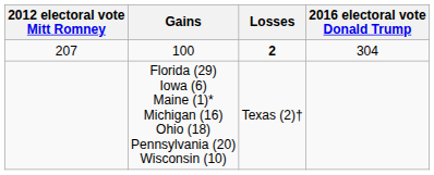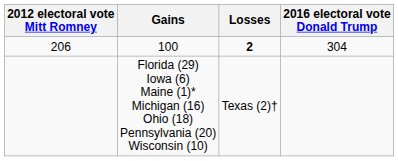100 | 2012 electoral vote Mitt Romney: 207 -> 206
